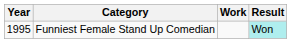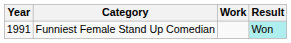Funniest Female Stand Up Comedian | Year: 1995 -> 1991
